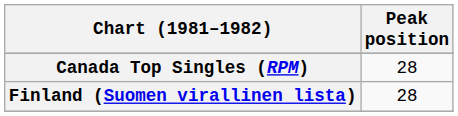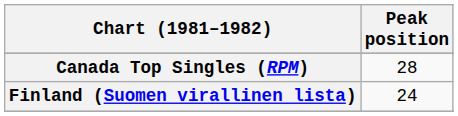Finland (Suomen virallinen lista) | Peak position: 28 -> 24
